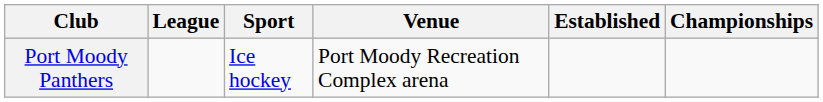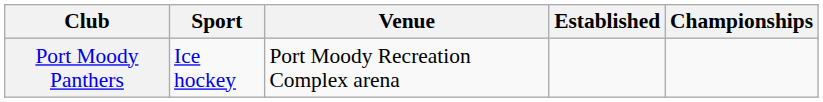- column: League
